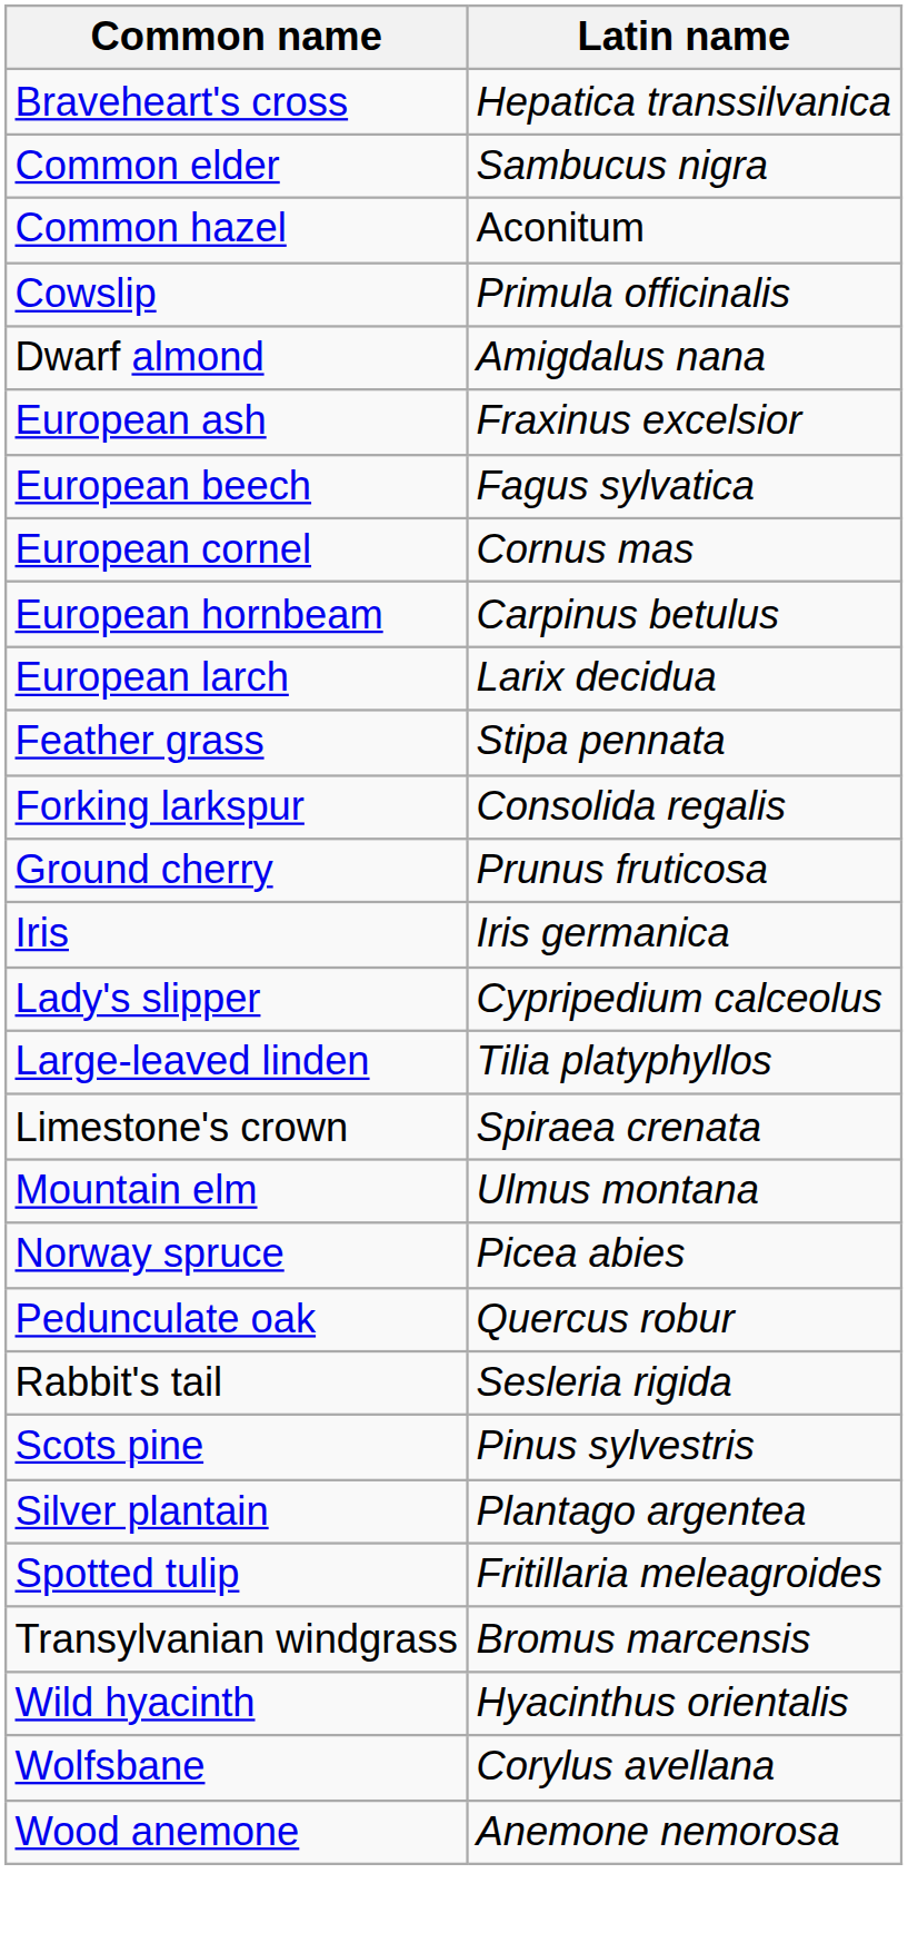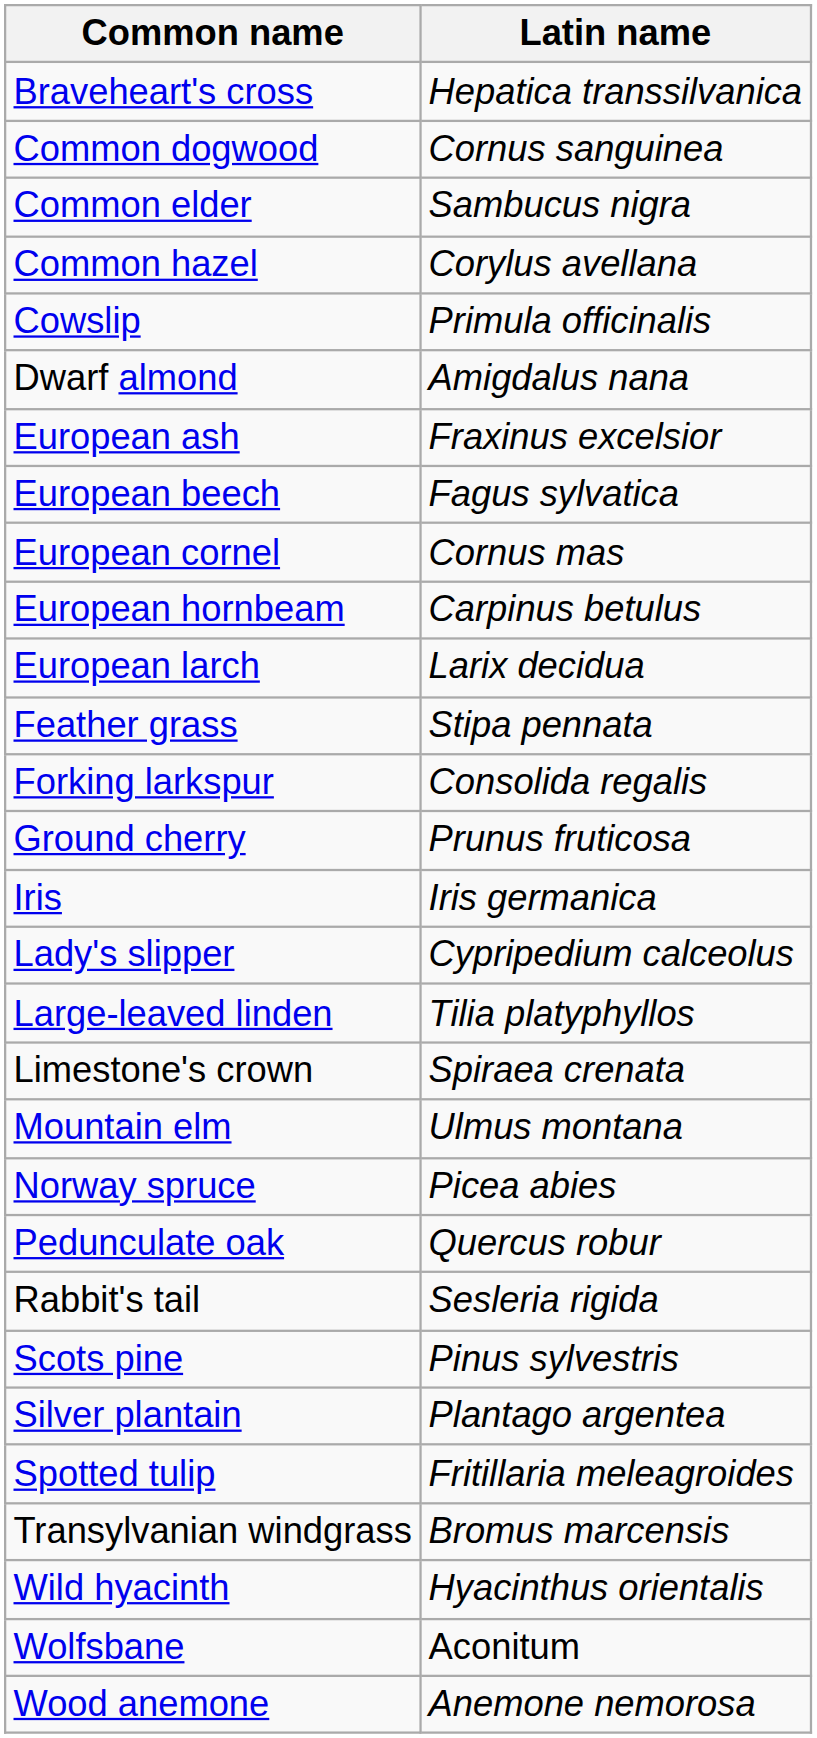+ row: Common dogwood | Cornus sanguinea
Common hazel | Latin name: Aconitum -> Corylus avellana
Wolfsbane | Latin name: Corylus avellana -> Aconitum
